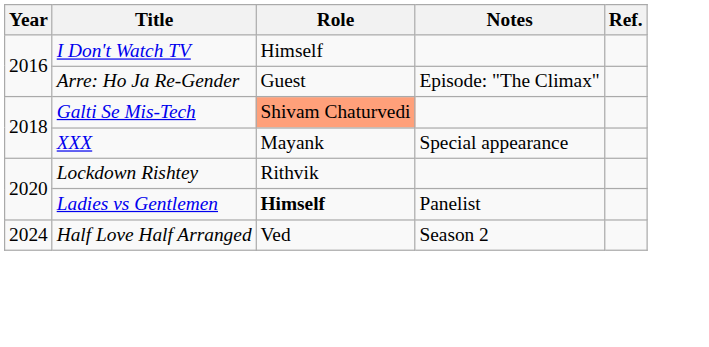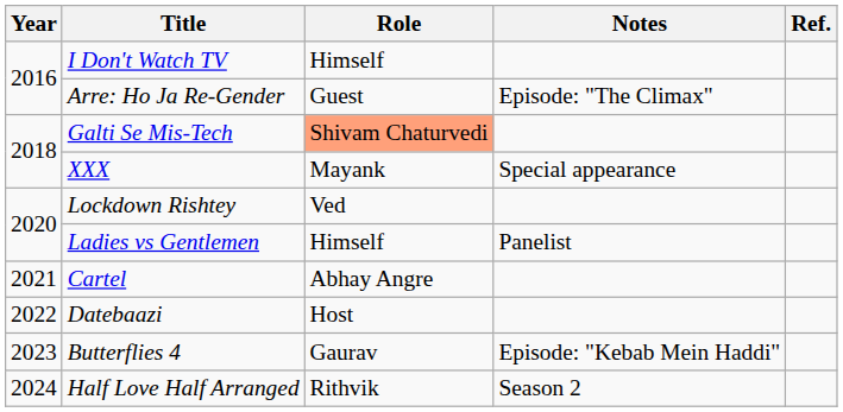Lockdown Rishtey | Role: Rithvik -> Ved
Ladies vs Gentlemen | Role: bold -> normal
+ row: 2021 | Cartel | Abhay Angre
+ row: 2022 | Datebaazi | Host
+ row: 2023 | Butterflies 4 | Gaurav | Episode: "Kebab Mein Haddi"
Half Love Half Arranged | Role: Ved -> Rithvik
